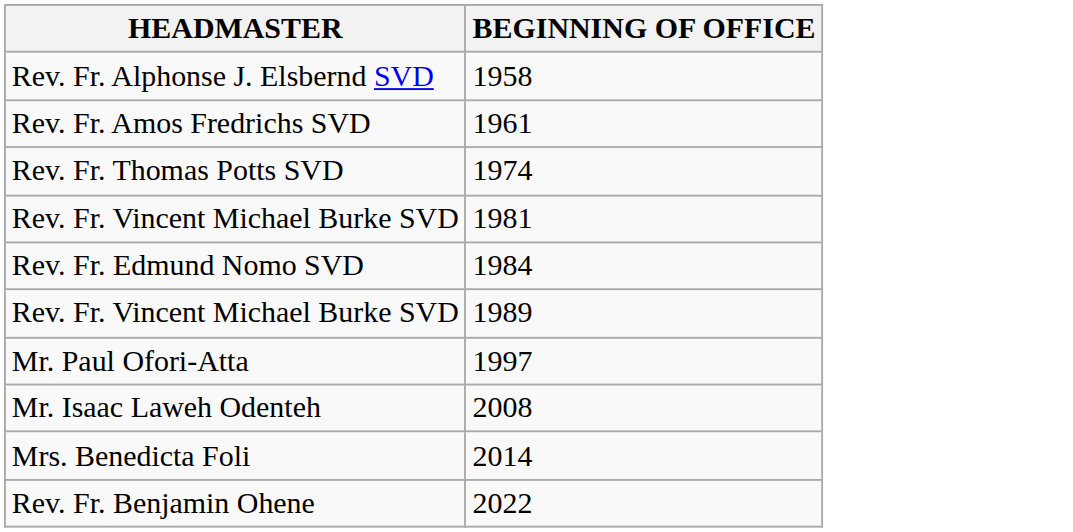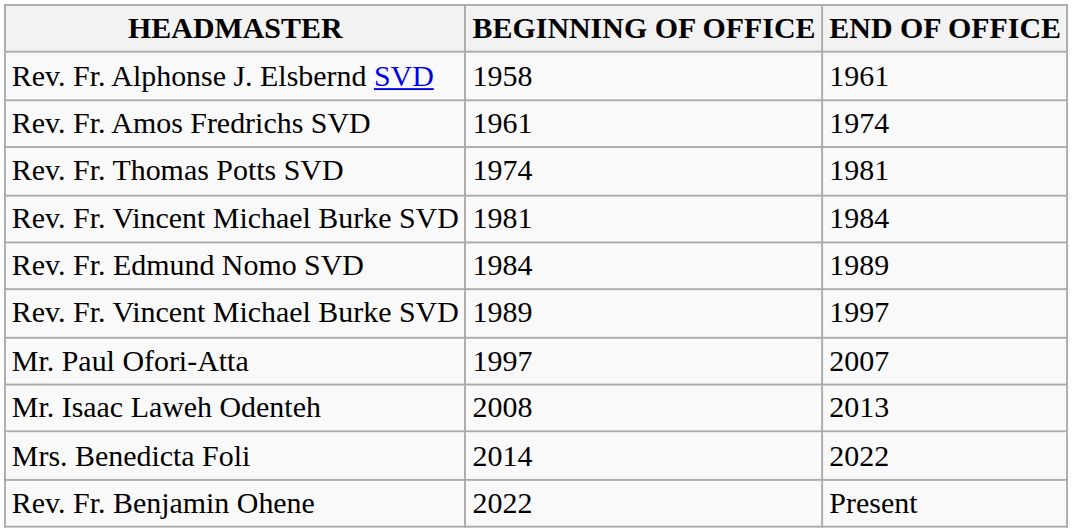+ column: END OF OFFICE | 1961 | 1974 | 1981 | 1984 | 1989 | 1997 | 2007 | 2013 | 2022 | Present
